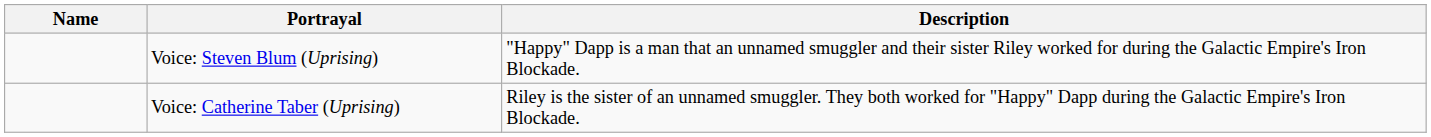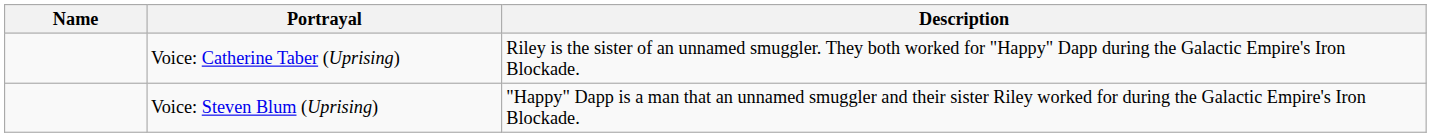rows swapped: Voice: Steven Blum (Uprising) <-> Voice: Catherine Taber (Uprising)
